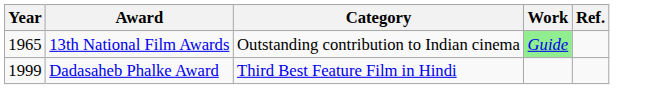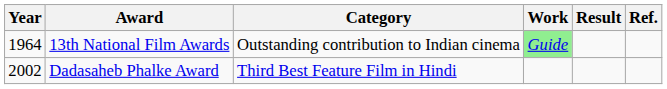+ column: Result
13th National Film Awards | Year: 1965 -> 1964
Dadasaheb Phalke Award | Year: 1999 -> 2002
